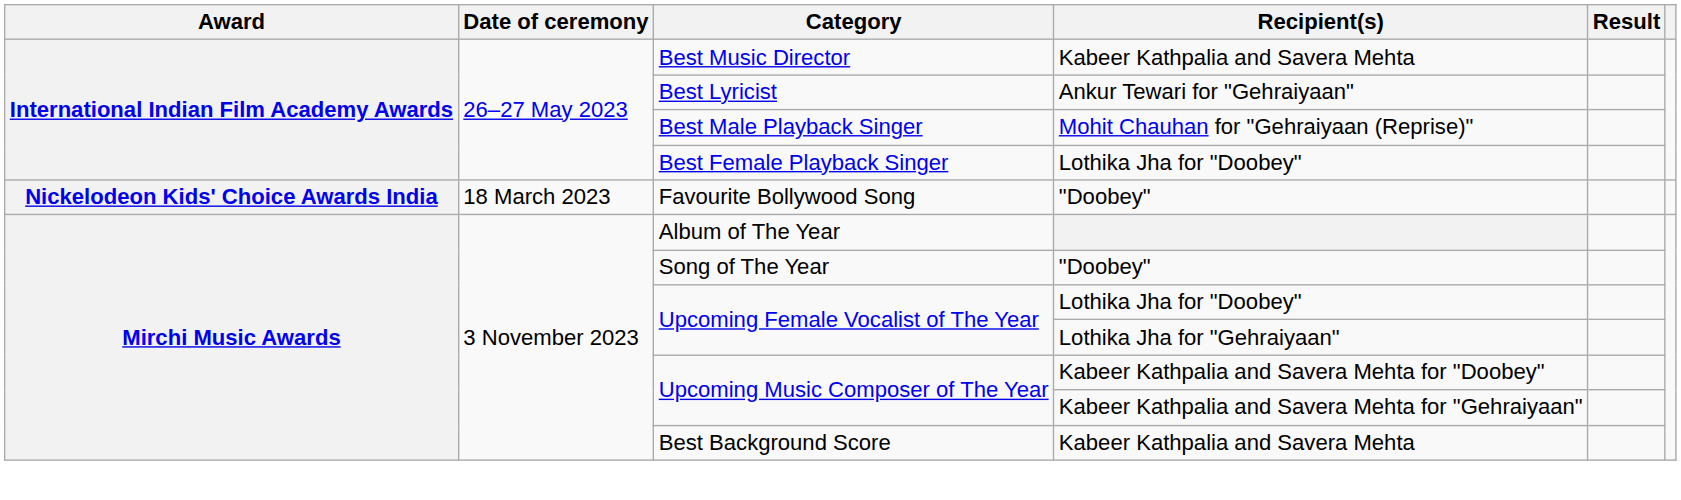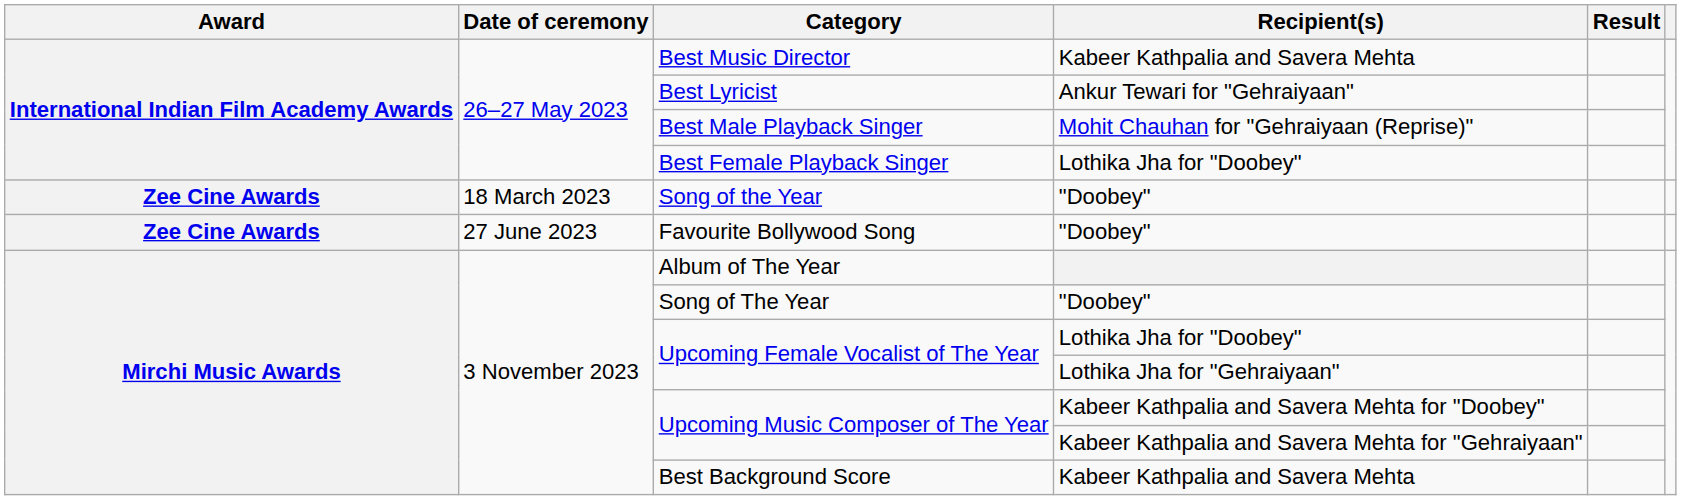+ row: Zee Cine Awards | 18 March 2023 | Song of the Year | "Doobey"
Favourite Bollywood Song | Award: Nickelodeon Kids' Choice Awards India -> Zee Cine Awards
Favourite Bollywood Song | Date of ceremony: 18 March 2023 -> 27 June 2023
